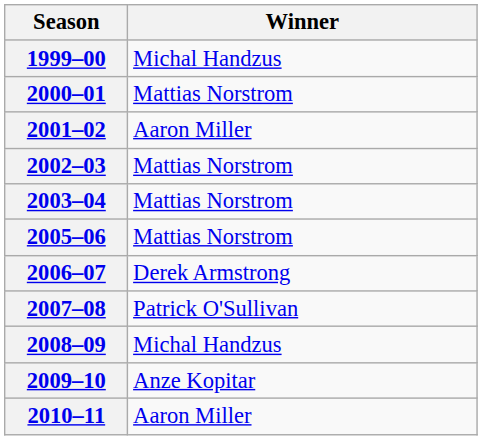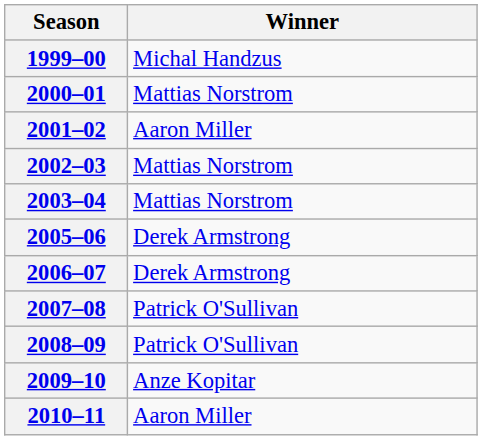2005–06 | Winner: Mattias Norstrom -> Derek Armstrong
2008–09 | Winner: Michal Handzus -> Patrick O'Sullivan
